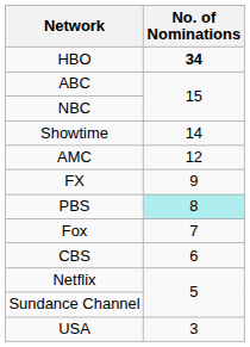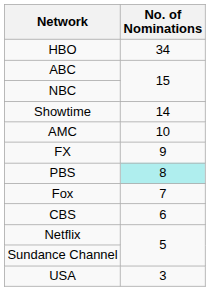HBO | No. of Nominations: bold -> normal
AMC | No. of Nominations: 12 -> 10
